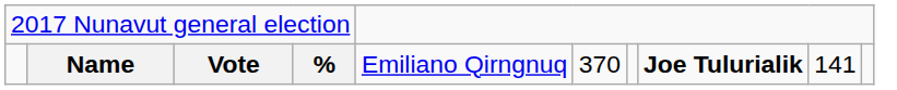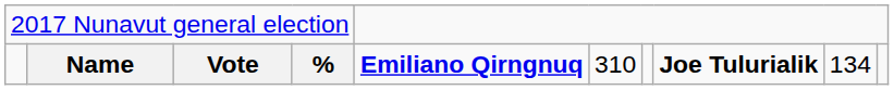Name | column 5: normal -> bold
Name | column 6: 370 -> 310
Name | column 9: 141 -> 134
